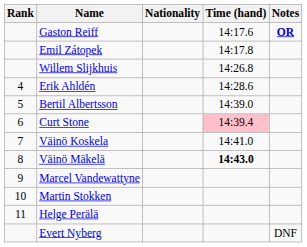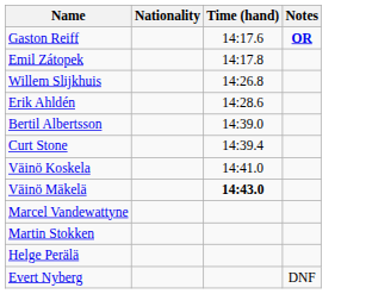- column: Rank | 4 | 5 | 6 | 7 | 8 | 9 | 10 | 11
Curt Stone | Time (hand): pink background -> no background
